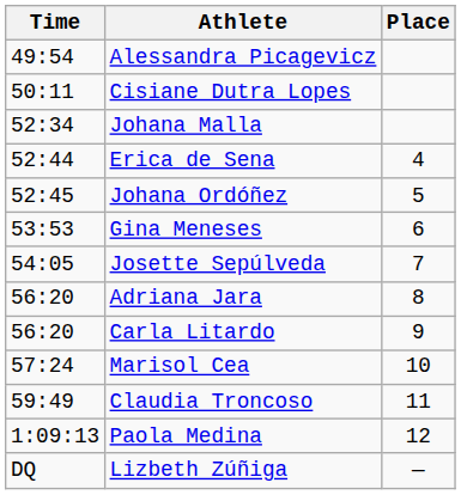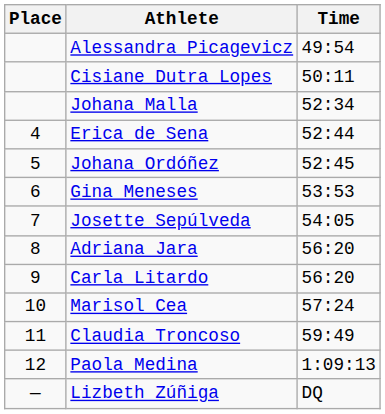columns swapped: Place <-> Time
